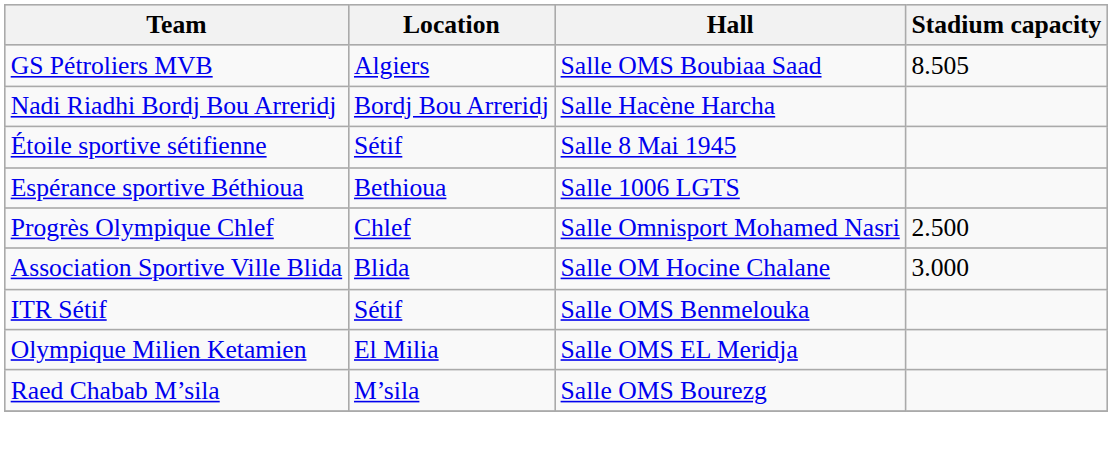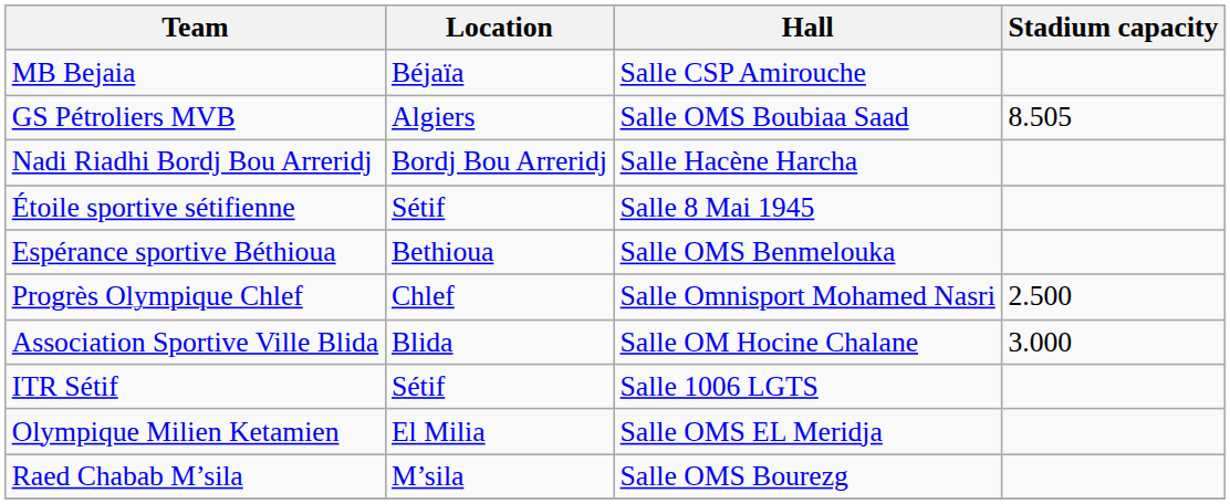+ row: MB Bejaia | Béjaïa | Salle CSP Amirouche
Espérance sportive Béthioua | Hall: Salle 1006 LGTS -> Salle OMS Benmelouka
ITR Sétif | Hall: Salle OMS Benmelouka -> Salle 1006 LGTS
